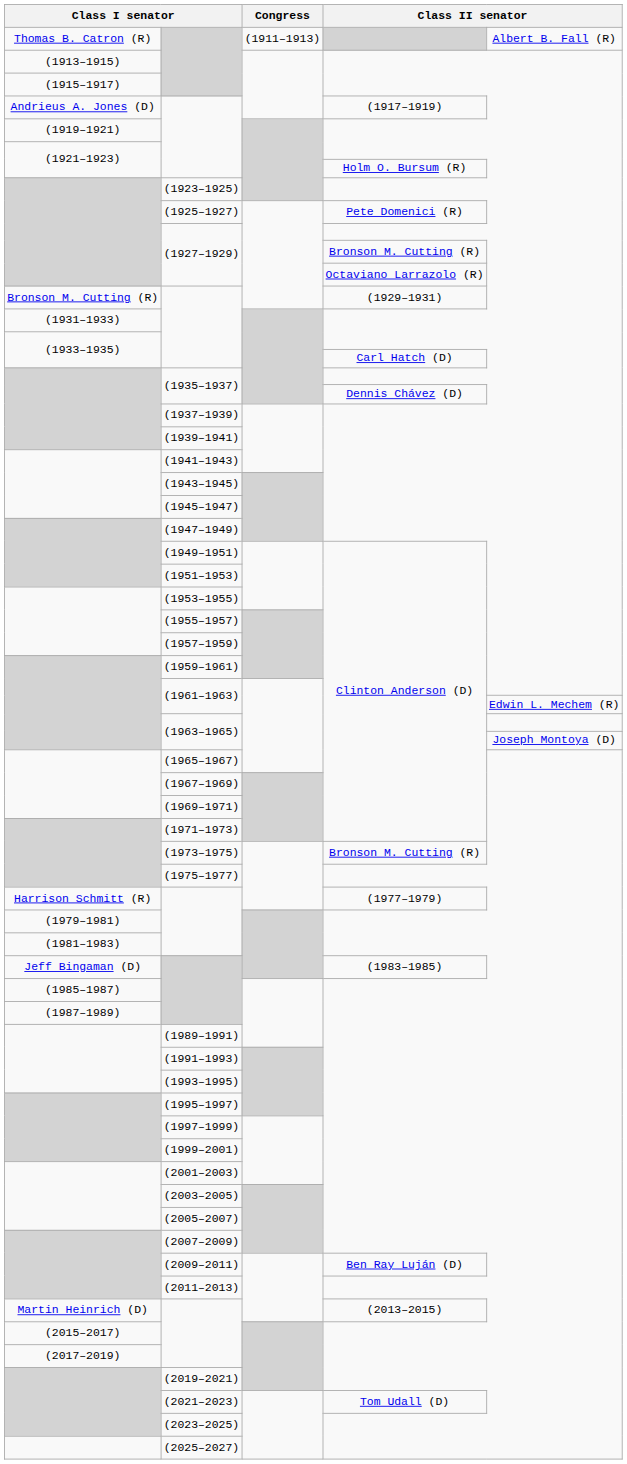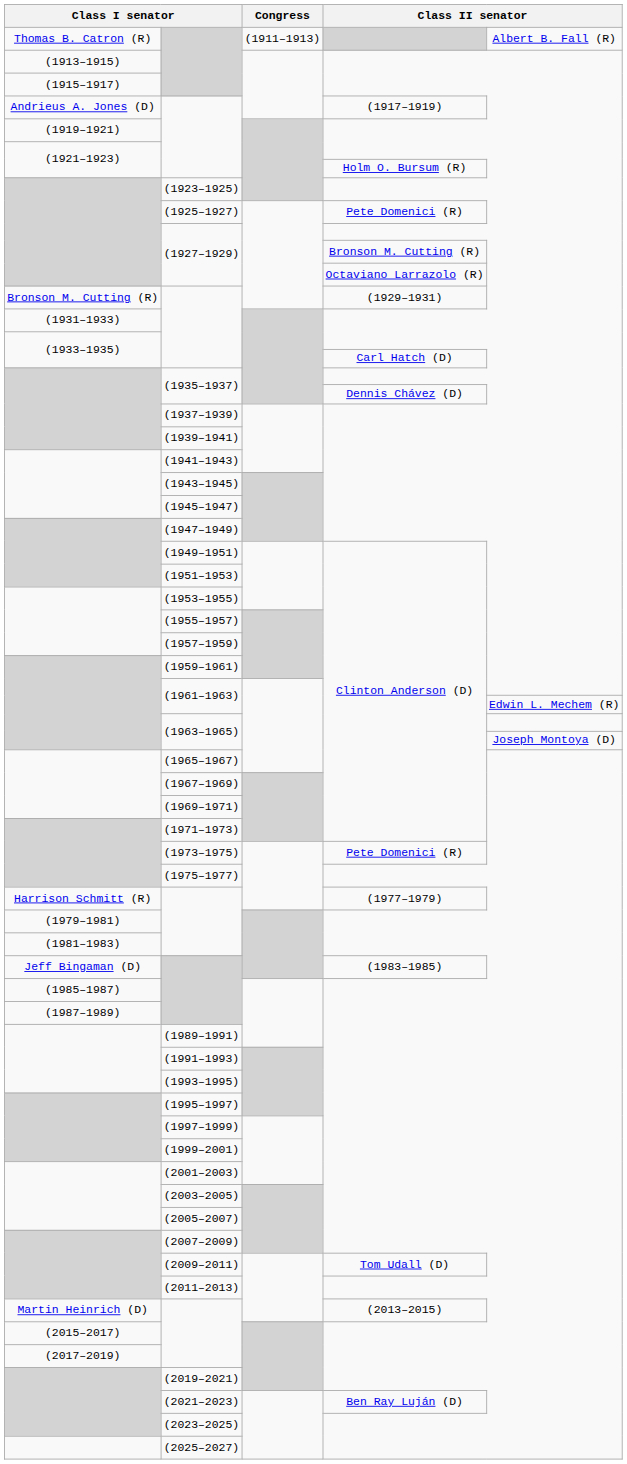(1973–1975) | column 4: Bronson M. Cutting (R) -> Pete Domenici (R)
(2009–2011) | column 4: Ben Ray Luján (D) -> Tom Udall (D)
(2021–2023) | column 4: Tom Udall (D) -> Ben Ray Luján (D)
